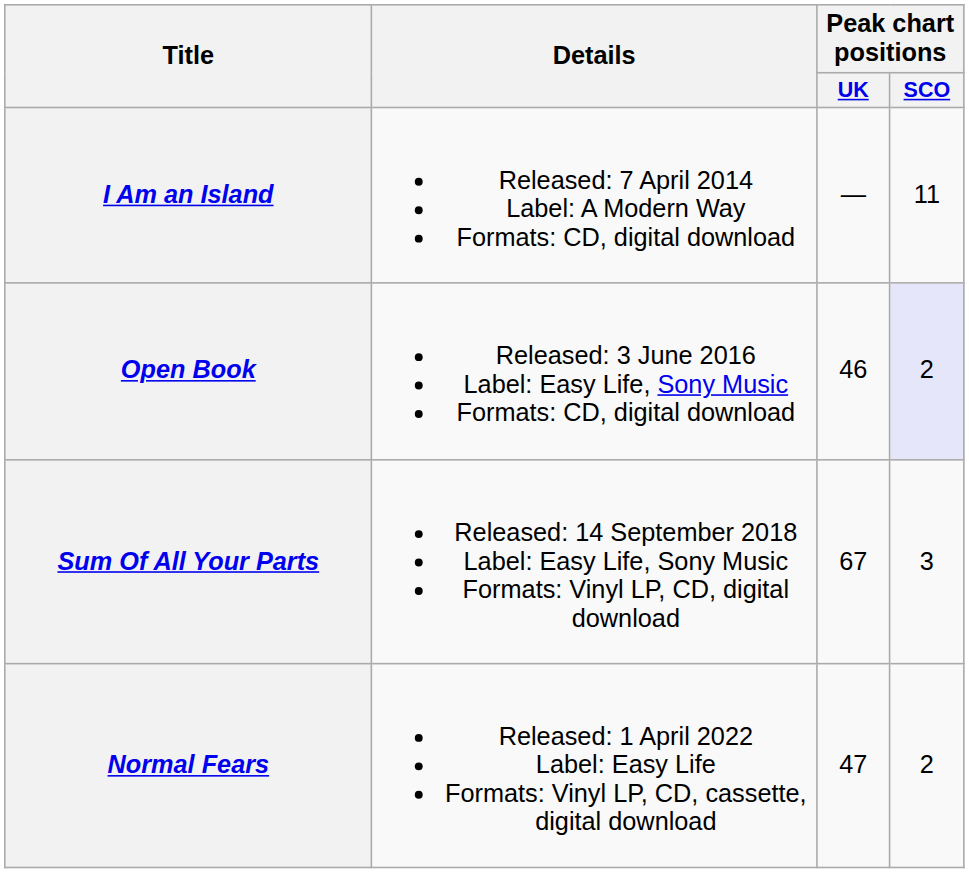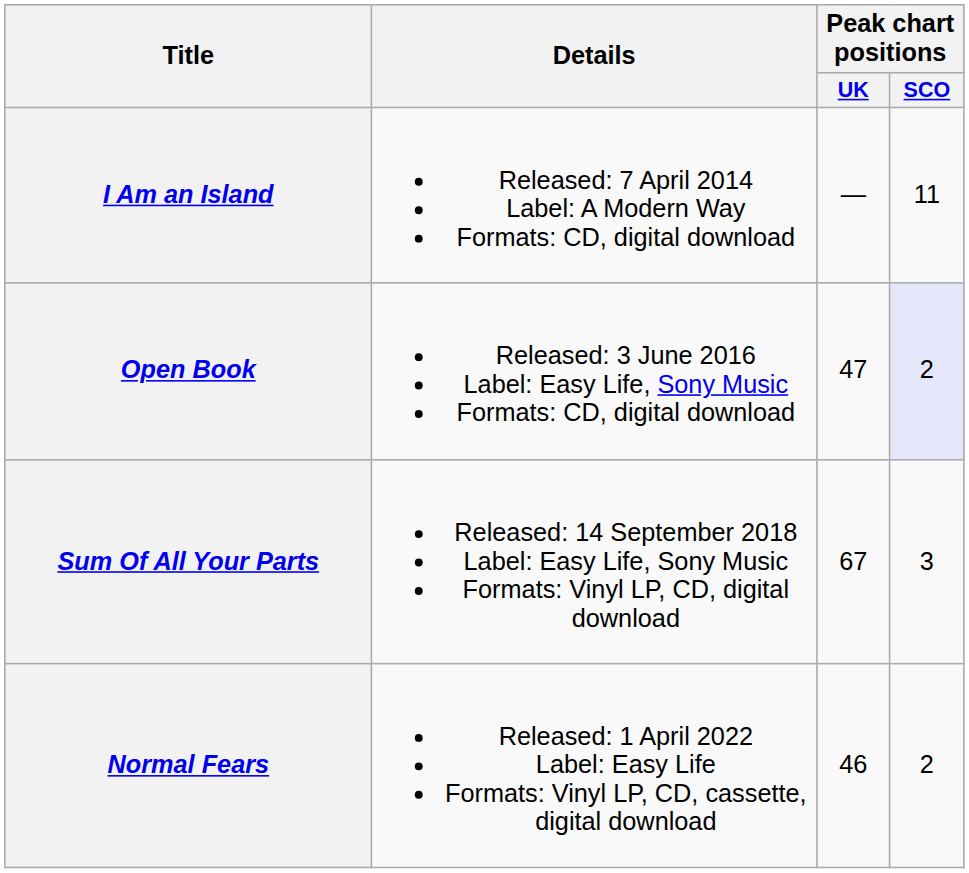Open Book | Peak chart positions / UK: 46 -> 47
Normal Fears | Peak chart positions / UK: 47 -> 46
